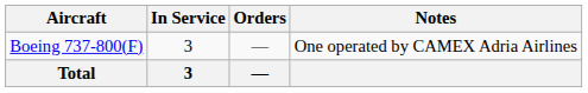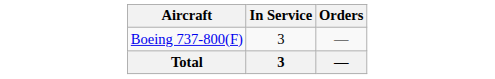- column: Notes | One operated by CAMEX Adria Airlines
